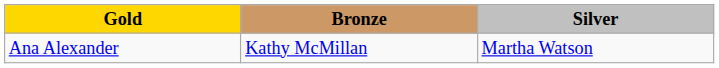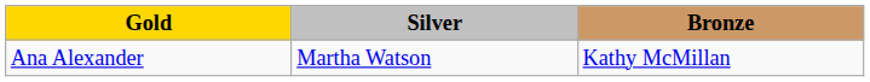columns swapped: Silver <-> Bronze
